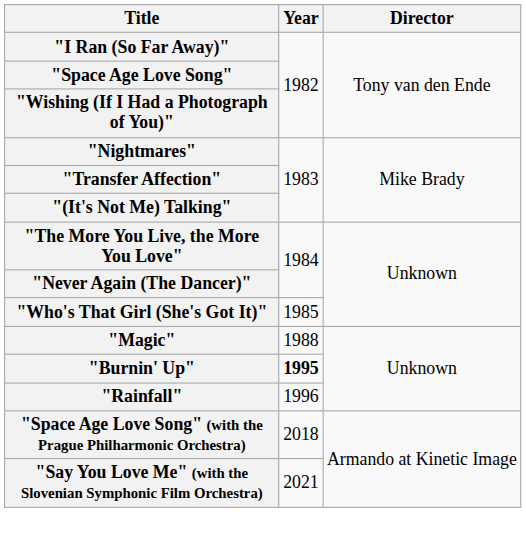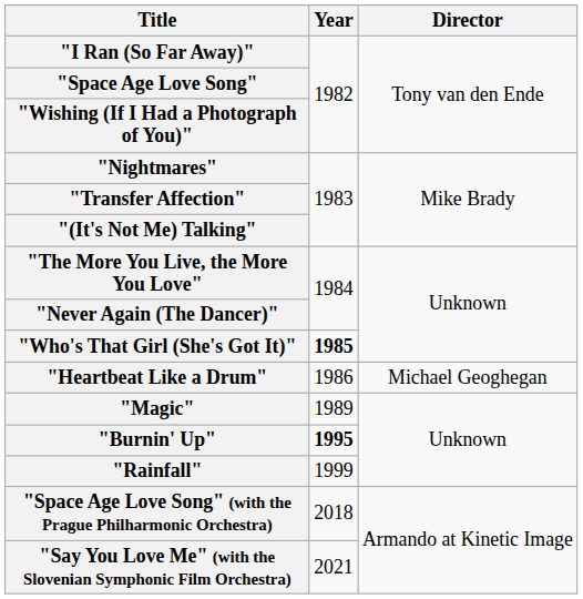"Who's That Girl (She's Got It)" | Year: normal -> bold
+ row: "Heartbeat Like a Drum" | 1986 | Michael Geoghegan
"Magic" | Year: 1988 -> 1989
"Rainfall" | Year: 1996 -> 1999
